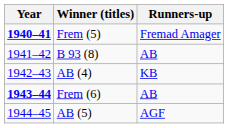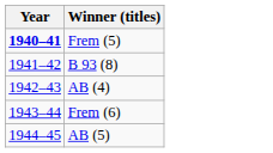- column: Runners-up | Fremad Amager | AB | KB | AB | AGF
Frem (6) | Year: bold -> normal
